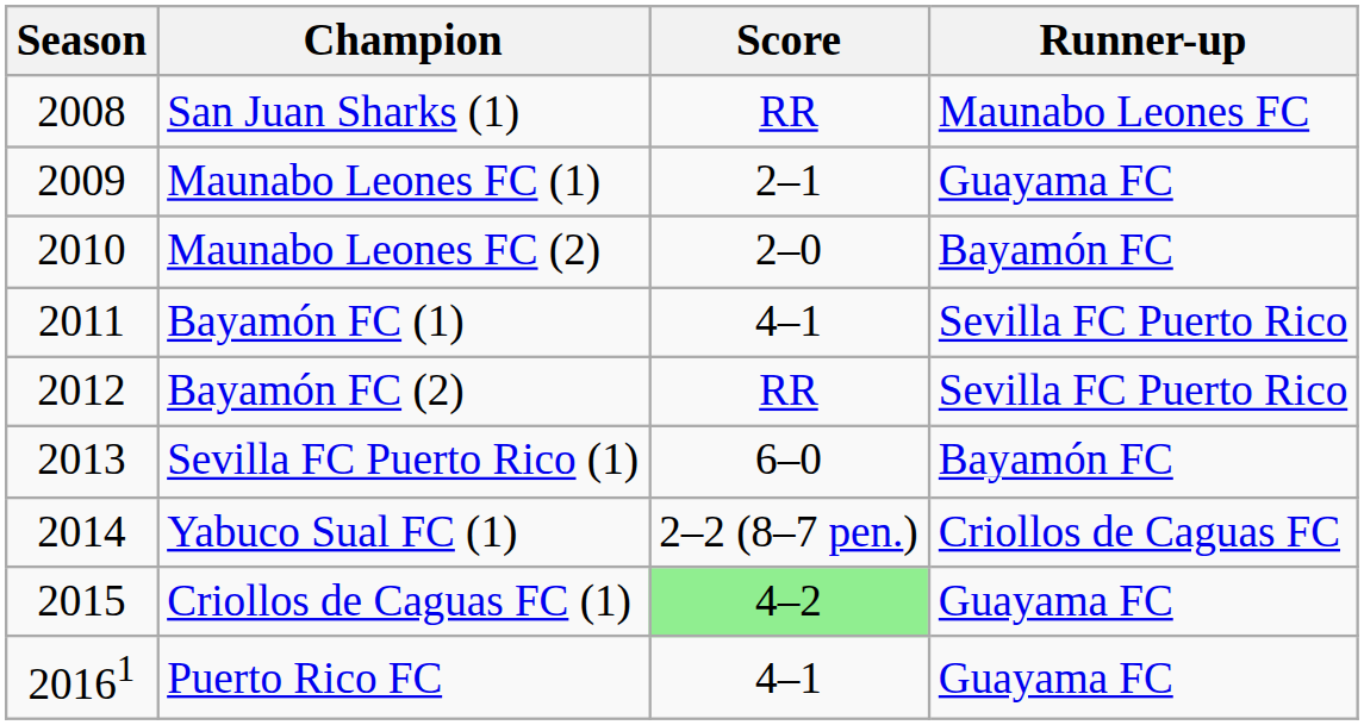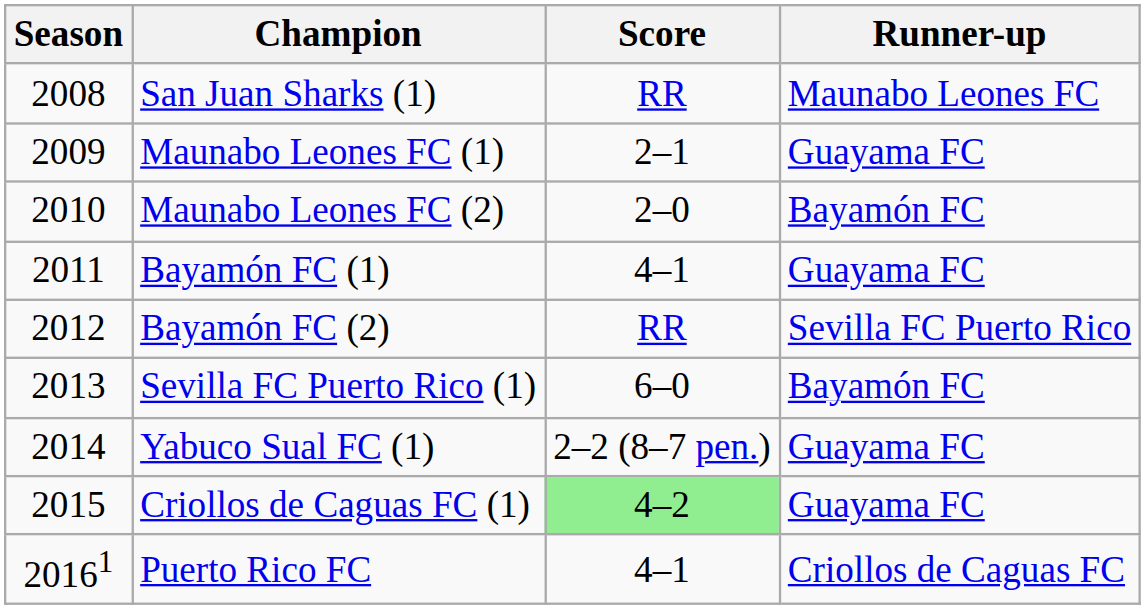Bayamón FC (1) | Runner-up: Sevilla FC Puerto Rico -> Guayama FC
Yabuco Sual FC (1) | Runner-up: Criollos de Caguas FC -> Guayama FC
Puerto Rico FC | Runner-up: Guayama FC -> Criollos de Caguas FC
